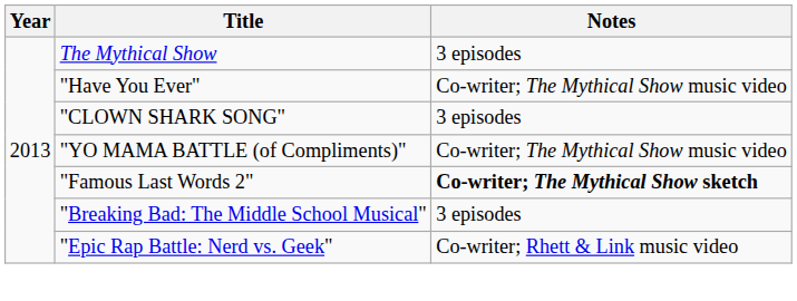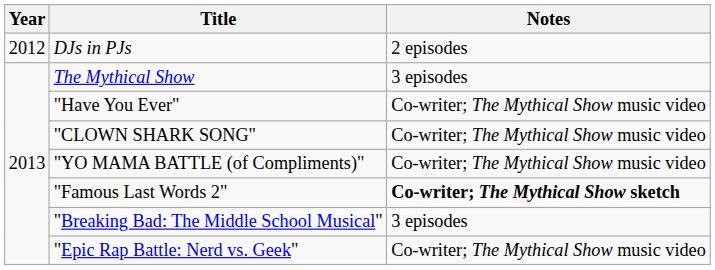+ row: 2012 | DJs in PJs | 2 episodes
"CLOWN SHARK SONG" | Notes: 3 episodes -> Co-writer; The Mythical Show music video
"Epic Rap Battle: Nerd vs. Geek" | Notes: Co-writer; Rhett & Link music video -> Co-writer; The Mythical Show music video
